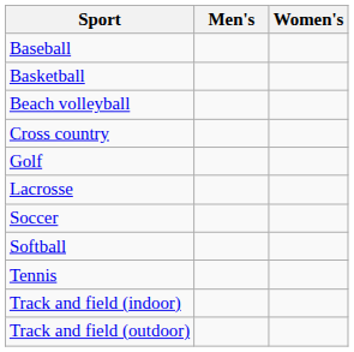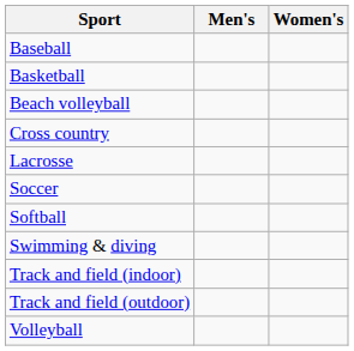- row: Golf
+ row: Swimming & diving
- row: Tennis
+ row: Volleyball
